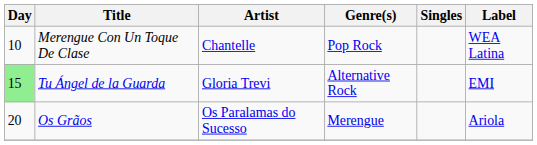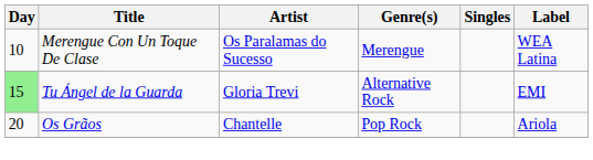Merengue Con Un Toque De Clase | Artist: Chantelle -> Os Paralamas do Sucesso
Merengue Con Un Toque De Clase | Genre(s): Pop Rock -> Merengue
Os Grãos | Artist: Os Paralamas do Sucesso -> Chantelle
Os Grãos | Genre(s): Merengue -> Pop Rock
